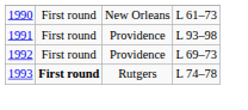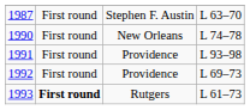+ row: 1987 | First round | Stephen F. Austin | L 63–70
1990 | column 4: L 61–73 -> L 74–78
1993 | column 4: L 74–78 -> L 61–73
